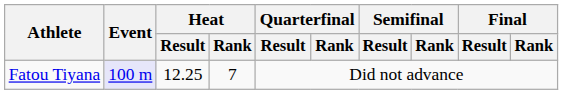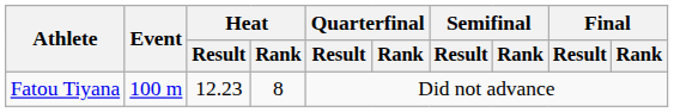Fatou Tiyana | Event: lavender background -> no background
Fatou Tiyana | Heat / Result: 12.25 -> 12.23
Fatou Tiyana | Heat / Rank: 7 -> 8
